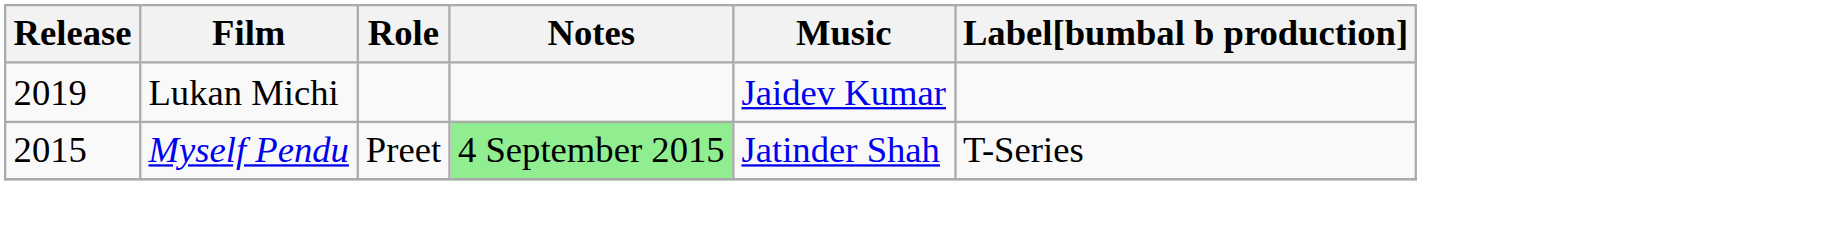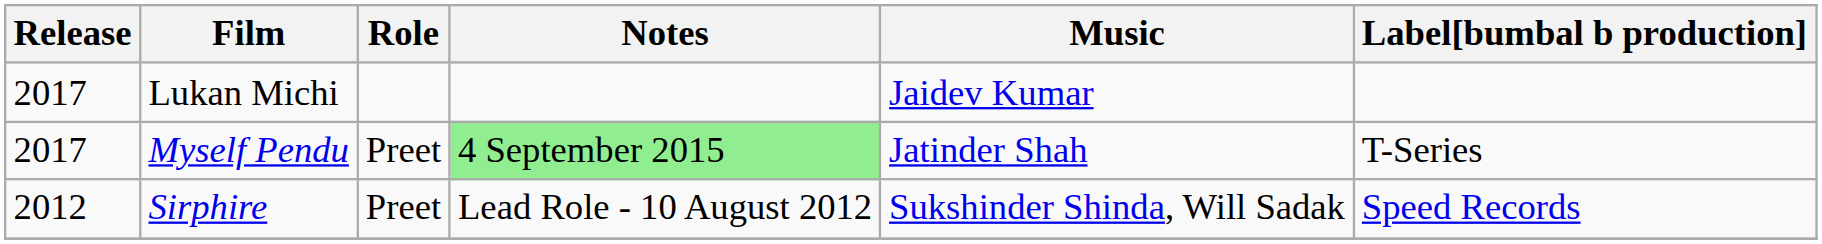Lukan Michi | Release: 2019 -> 2017
Myself Pendu | Release: 2015 -> 2017
+ row: 2012 | Sirphire | Preet | Lead Role - 10 August 2012 | Sukshinder Shinda, Will Sadak | Speed Records
